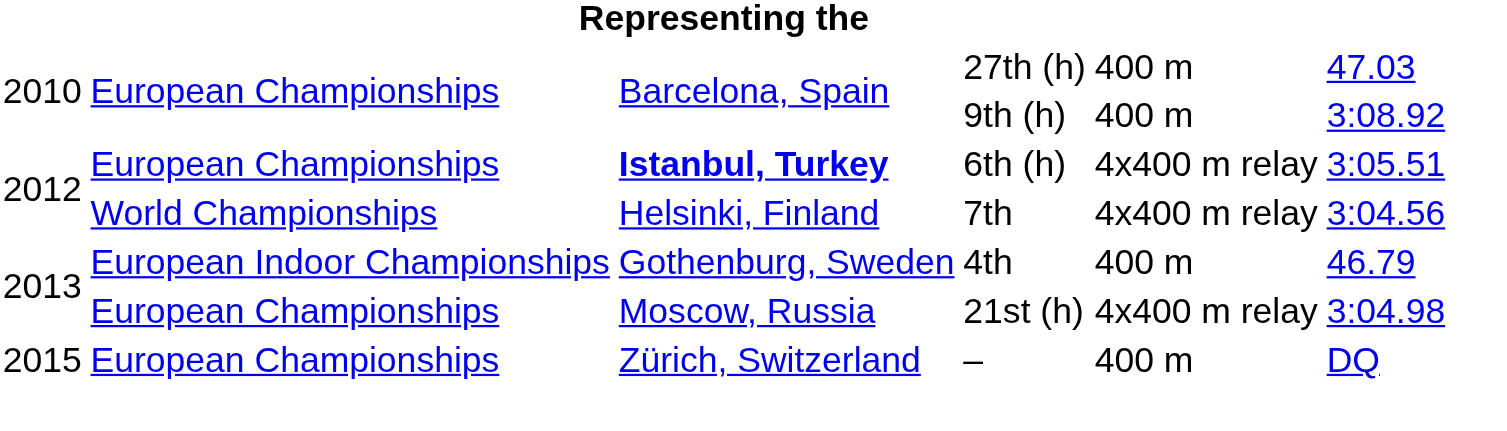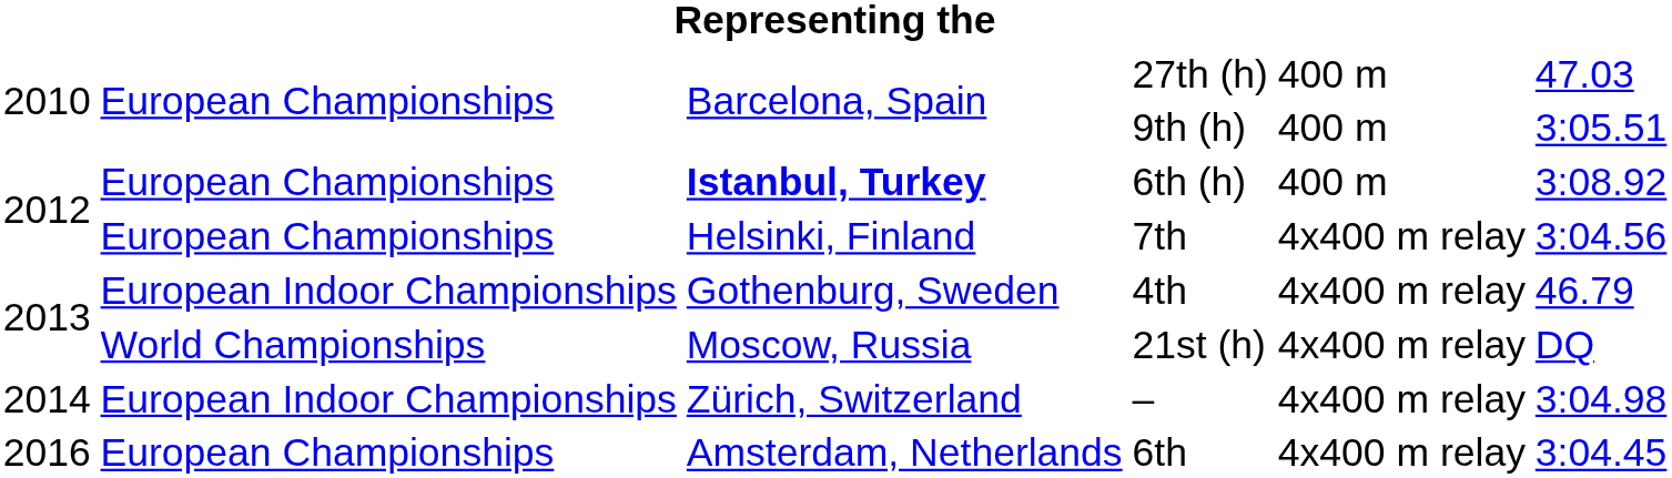9th (h) | column 6: 3:08.92 -> 3:05.51
6th (h) | column 5: 4x400 m relay -> 400 m
6th (h) | column 6: 3:05.51 -> 3:08.92
7th | column 2: World Championships -> European Championships
4th | column 5: 400 m -> 4x400 m relay
21st (h) | column 2: European Championships -> World Championships
21st (h) | column 6: 3:04.98 -> DQ
– | column 1: 2015 -> 2014
– | column 2: European Championships -> European Indoor Championships
– | column 5: 400 m -> 4x400 m relay
– | column 6: DQ -> 3:04.98
+ row: 2016 | European Championships | Amsterdam, Netherlands | 6th | 4x400 m relay | 3:04.45
